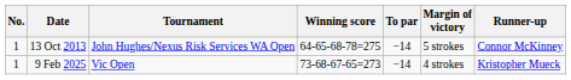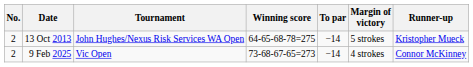13 Oct 2013 | No.: 1 -> 2
13 Oct 2013 | Runner-up: Connor McKinney -> Kristopher Mueck
9 Feb 2025 | No.: 1 -> 2
9 Feb 2025 | Runner-up: Kristopher Mueck -> Connor McKinney
